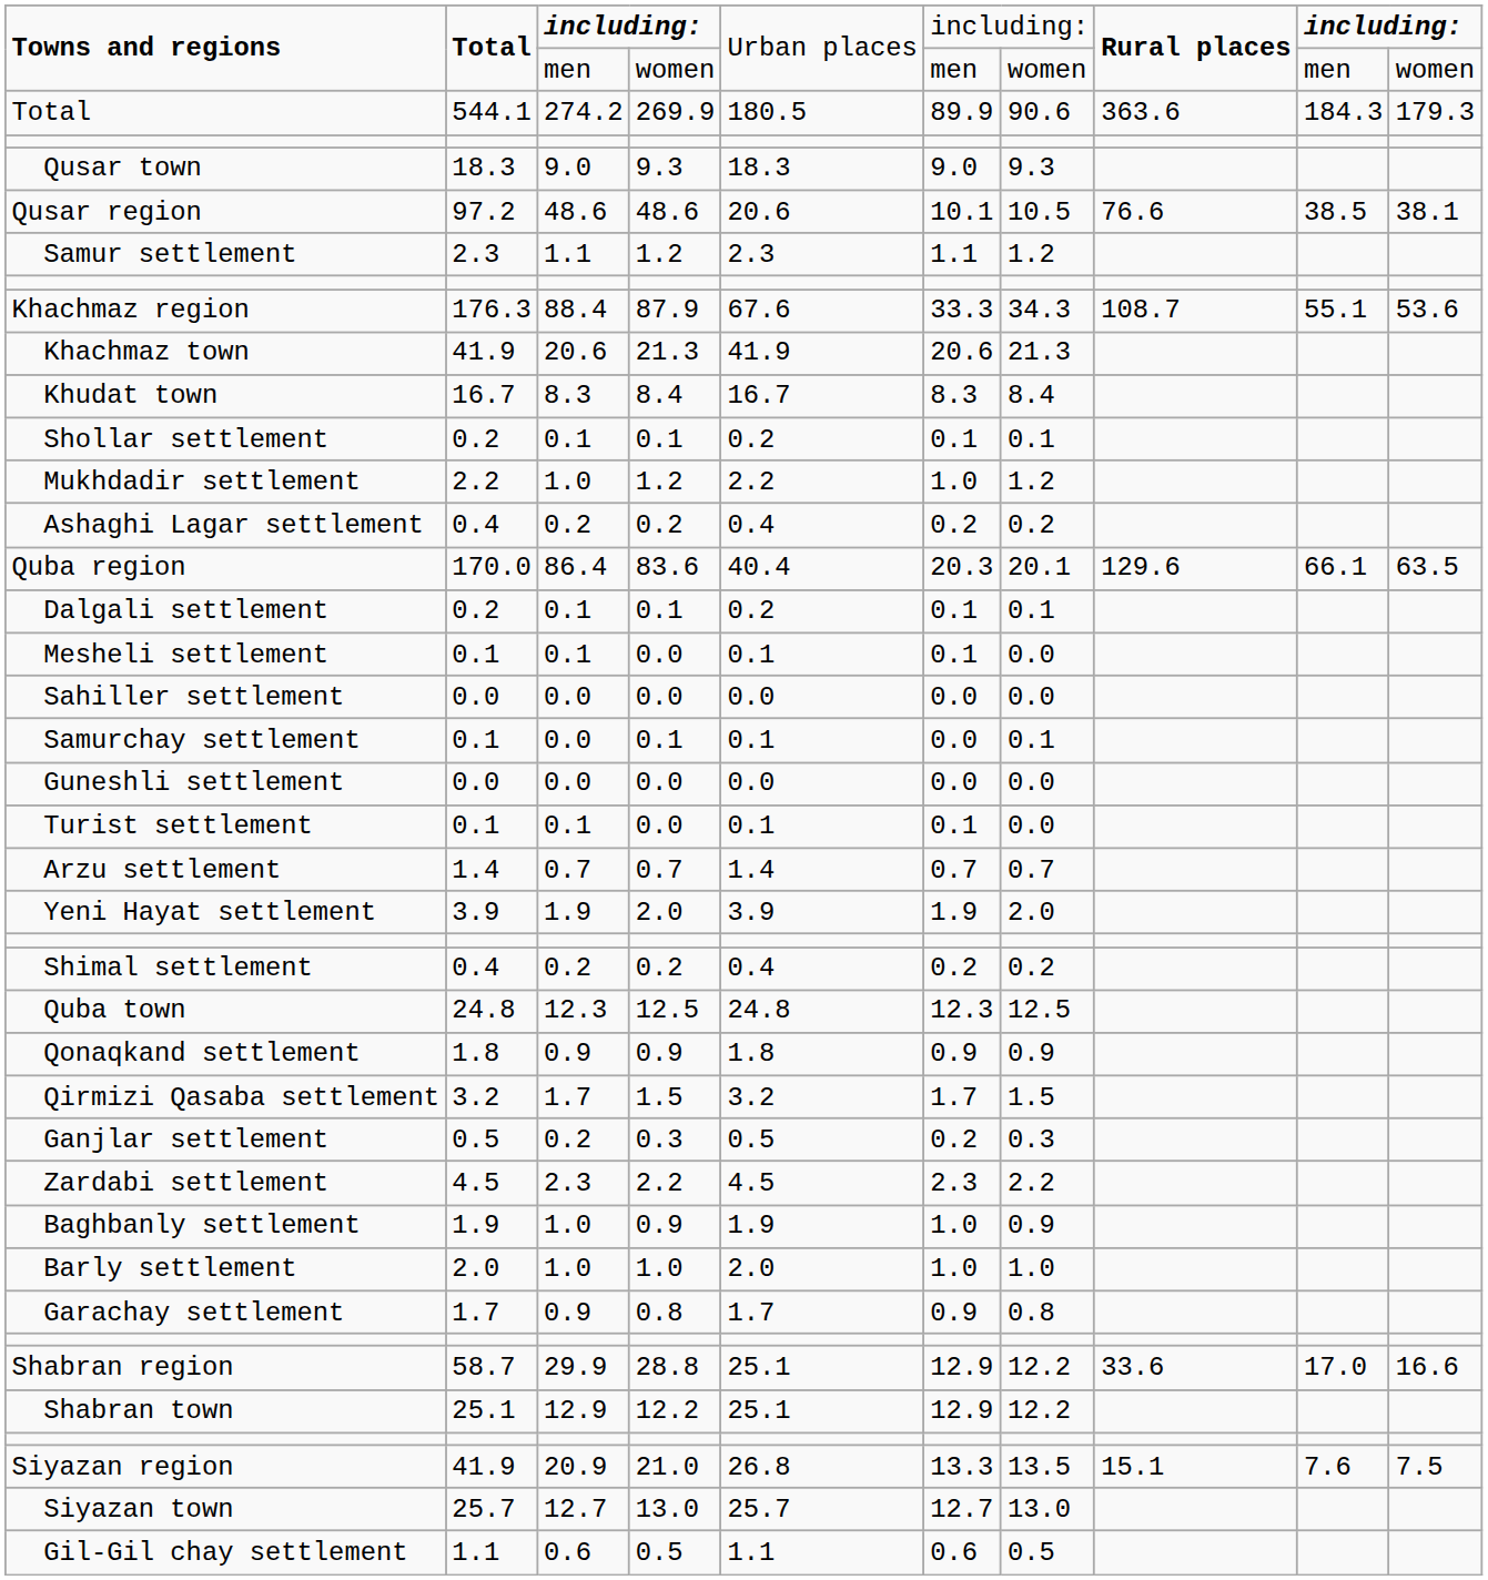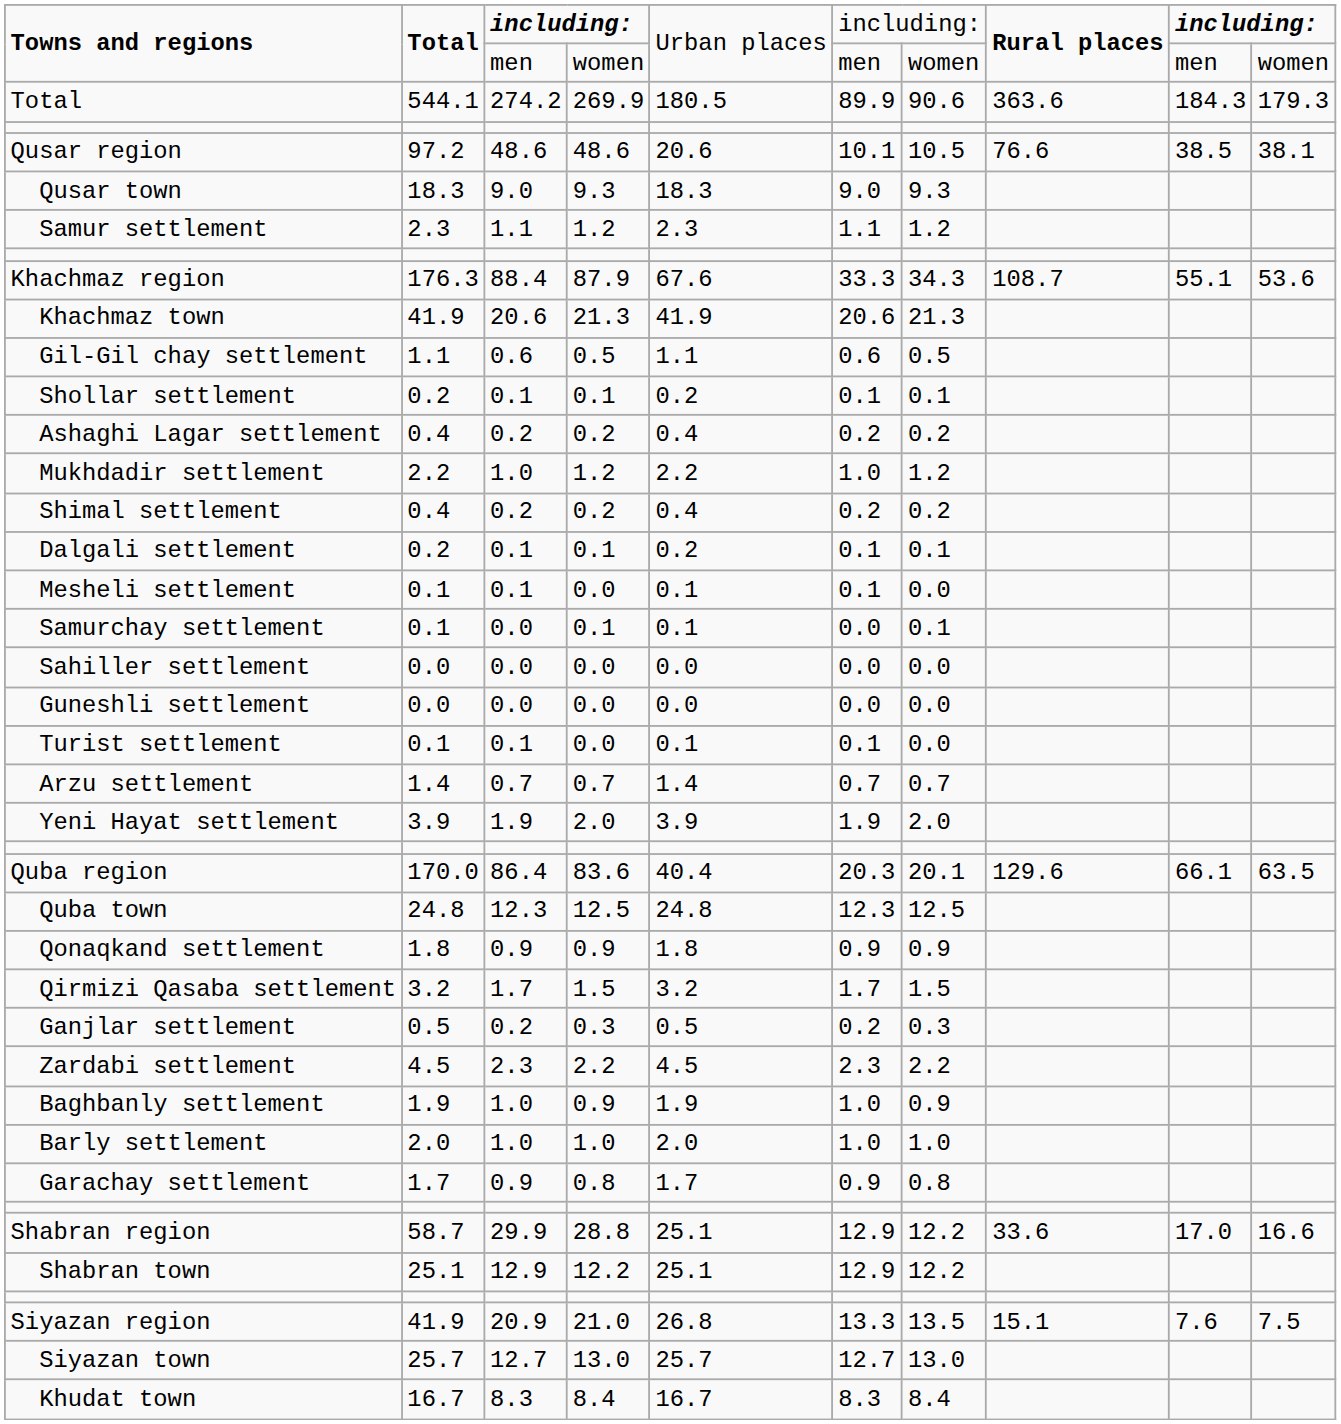rows swapped: Qusar region <-> Qusar town
rows swapped: Khudat town <-> Gil-Gil chay settlement
rows swapped: Mukhdadir settlement <-> Ashaghi Lagar settlement
rows swapped: Shimal settlement <-> Quba region
rows swapped: Samurchay settlement <-> Sahiller settlement
